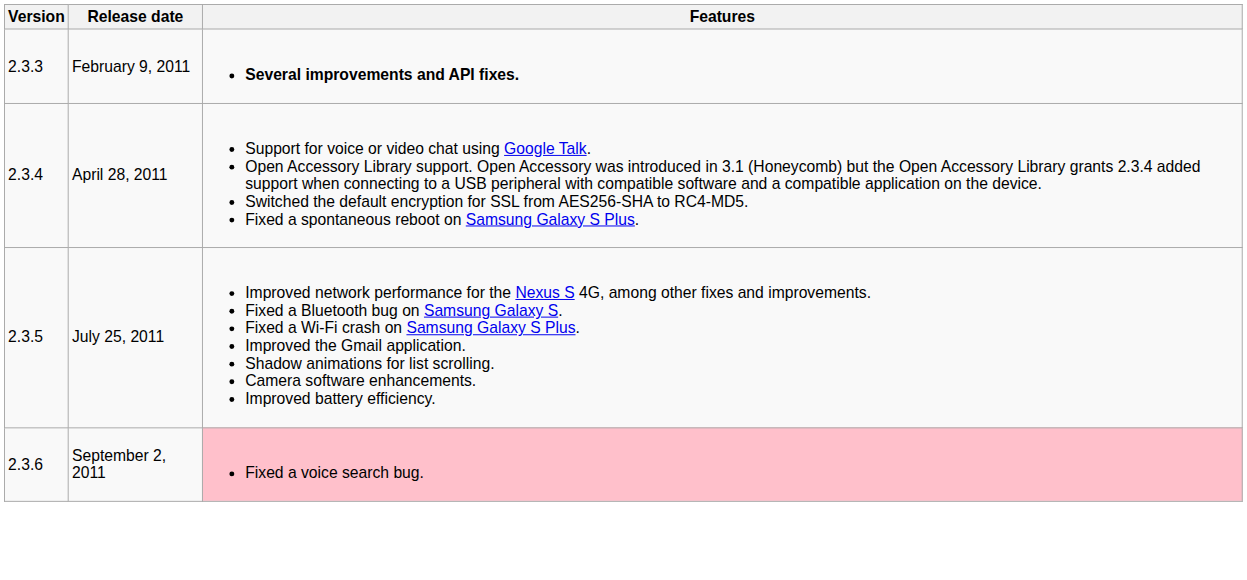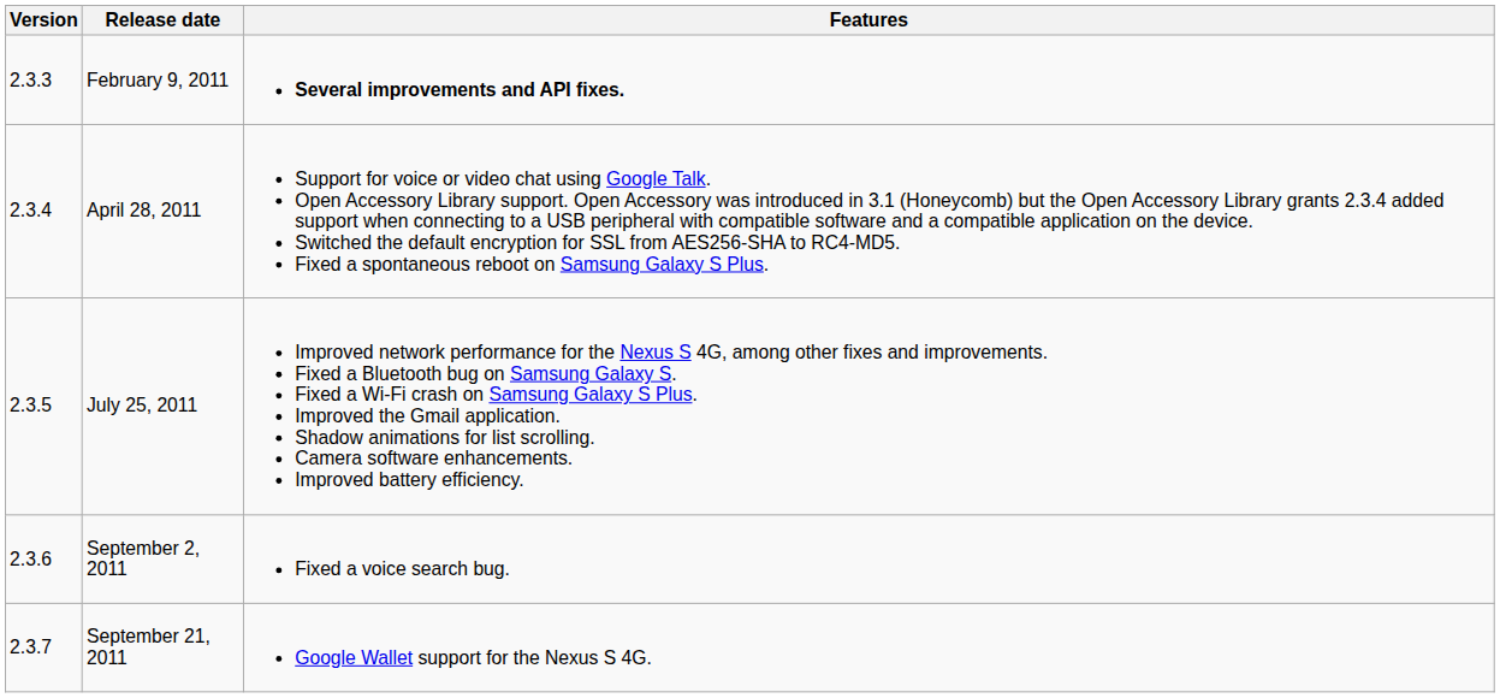September 2, 2011 | Features: pink background -> no background
+ row: 2.3.7 | September 21, 2011 | Google Wallet support for the Nexus S 4G.
